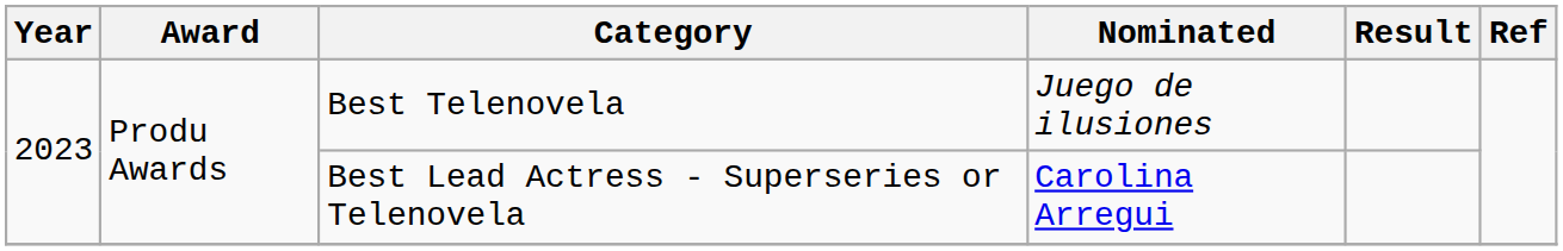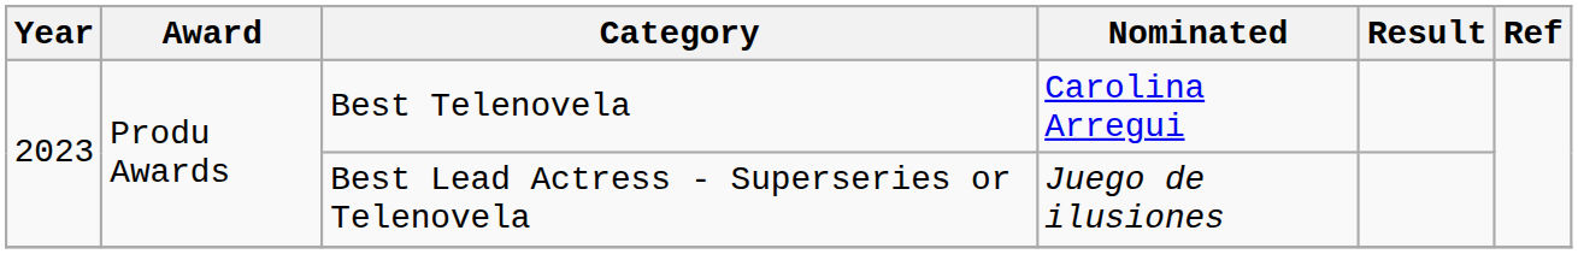Best Telenovela | Nominated: Juego de ilusiones -> Carolina Arregui
Best Lead Actress - Superseries or Telenovela | Nominated: Carolina Arregui -> Juego de ilusiones
